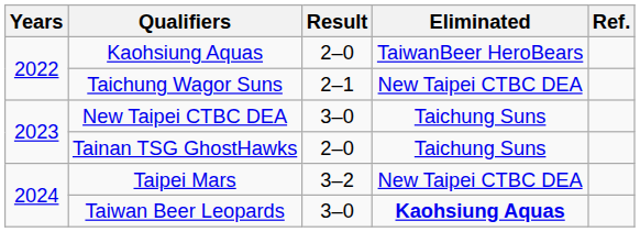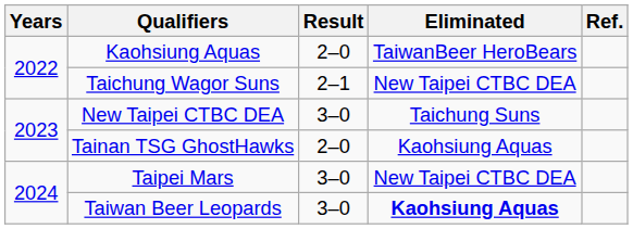Tainan TSG GhostHawks | Eliminated: Taichung Suns -> Kaohsiung Aquas
Taipei Mars | Result: 3–2 -> 3–0
